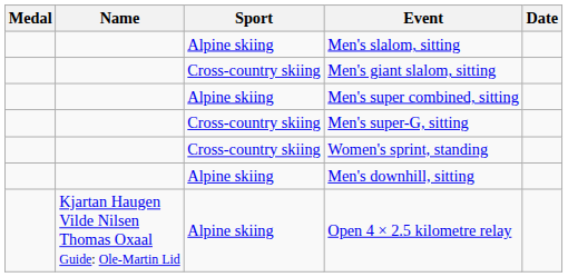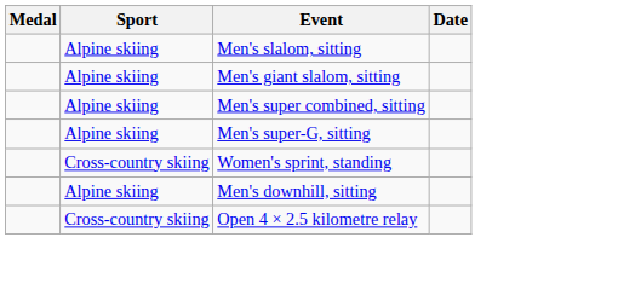- column: Name | Kjartan Haugen Vilde Nilsen Thomas Oxaal Guide: Ole-Martin Lid
Men's giant slalom, sitting | Sport: Cross-country skiing -> Alpine skiing
Men's super-G, sitting | Sport: Cross-country skiing -> Alpine skiing
Open 4 × 2.5 kilometre relay | Sport: Alpine skiing -> Cross-country skiing
